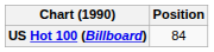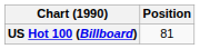US Hot 100 (Billboard) | Position: 84 -> 81
